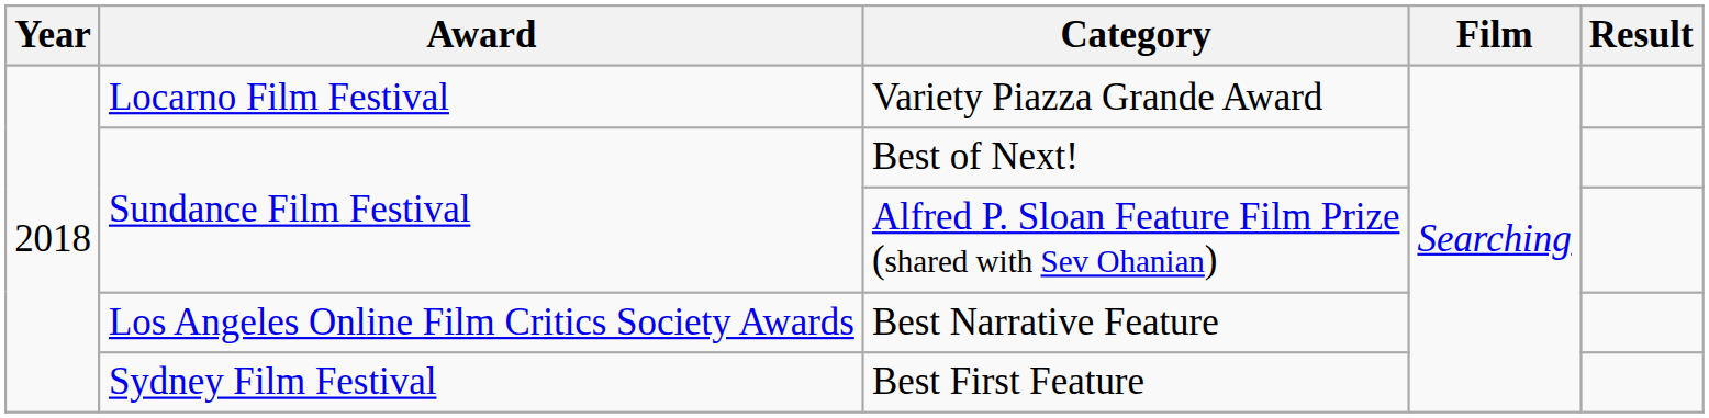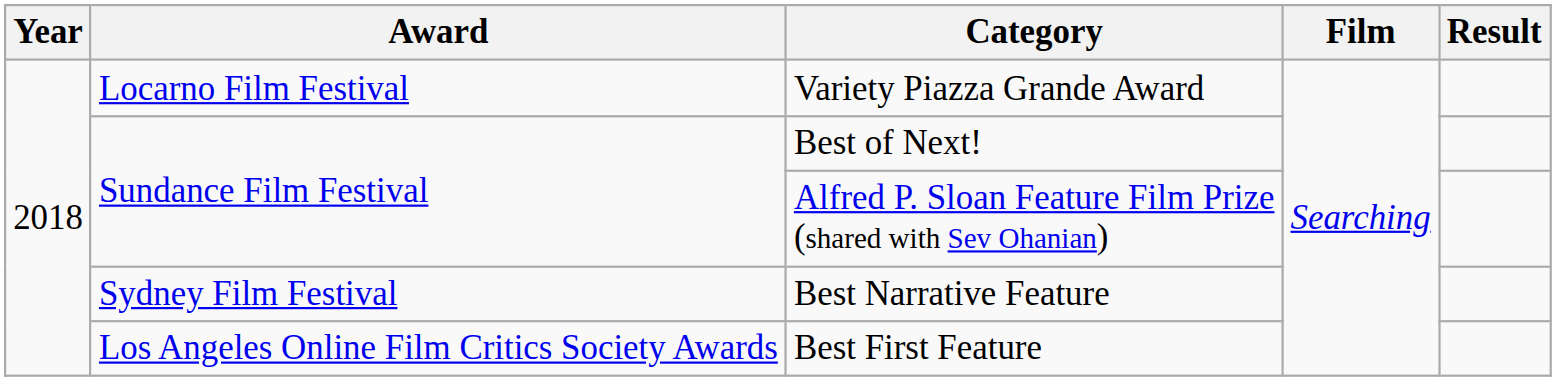Best Narrative Feature | Award: Los Angeles Online Film Critics Society Awards -> Sydney Film Festival
Best First Feature | Award: Sydney Film Festival -> Los Angeles Online Film Critics Society Awards
